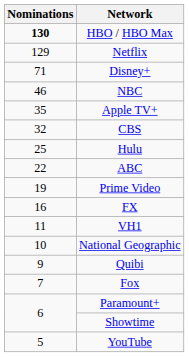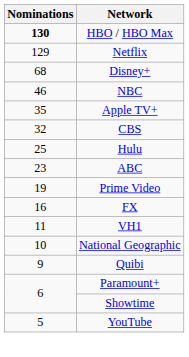Disney+ | Nominations: 71 -> 68
ABC | Nominations: 22 -> 23
- row: 7 | Fox
